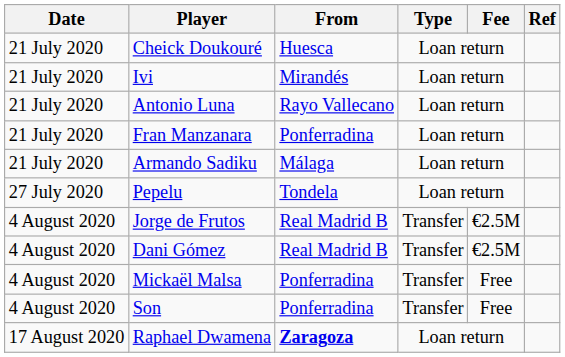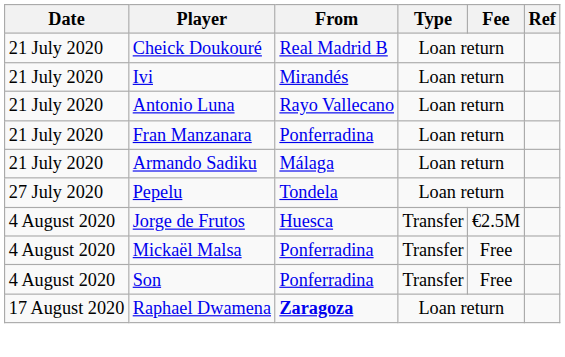Cheick Doukouré | From: Huesca -> Real Madrid B
Jorge de Frutos | From: Real Madrid B -> Huesca
- row: 4 August 2020 | Dani Gómez | Real Madrid B | Transfer | €2.5M
